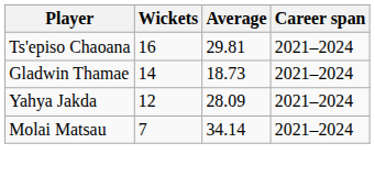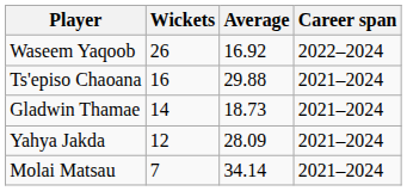+ row: Waseem Yaqoob | 26 | 16.92 | 2022–2024
Ts'episo Chaoana | Average: 29.81 -> 29.88
